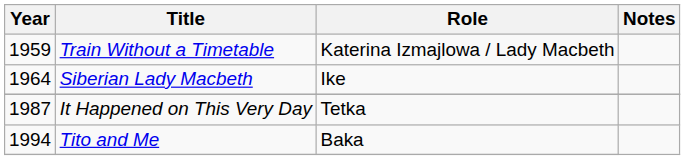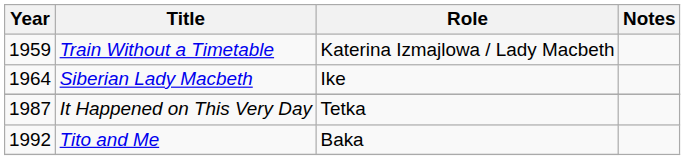Tito and Me | Year: 1994 -> 1992
